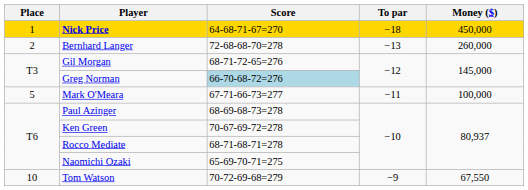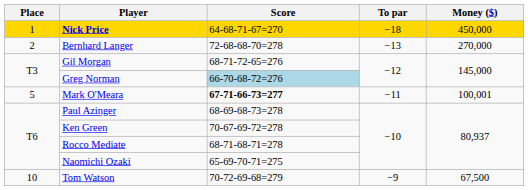Bernhard Langer | Money ($): 260,000 -> 270,000
Mark O'Meara | Score: normal -> bold
Mark O'Meara | Money ($): 100,000 -> 100,001
Tom Watson | Money ($): 67,550 -> 67,500
